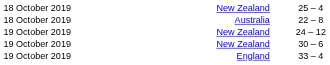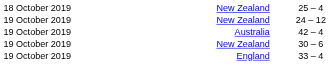- row: 18 October 2019 | Australia | 22 – 8
+ row: 19 October 2019 | Australia | 42 – 4
